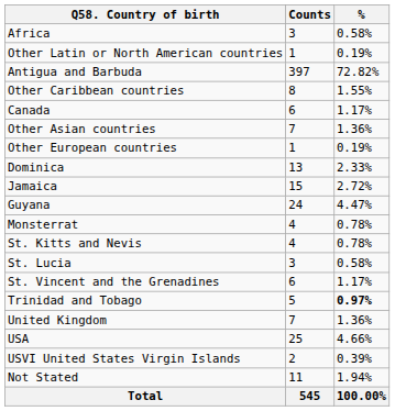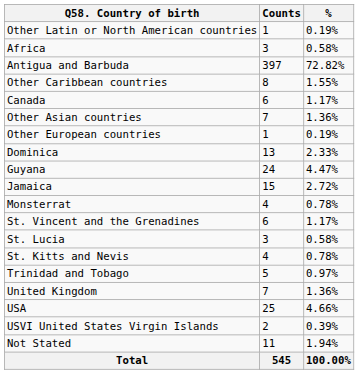rows swapped: Africa <-> Other Latin or North American countries
rows swapped: Guyana <-> Jamaica
rows swapped: St. Kitts and Nevis <-> St. Vincent and the Grenadines
Trinidad and Tobago | %: bold -> normal
